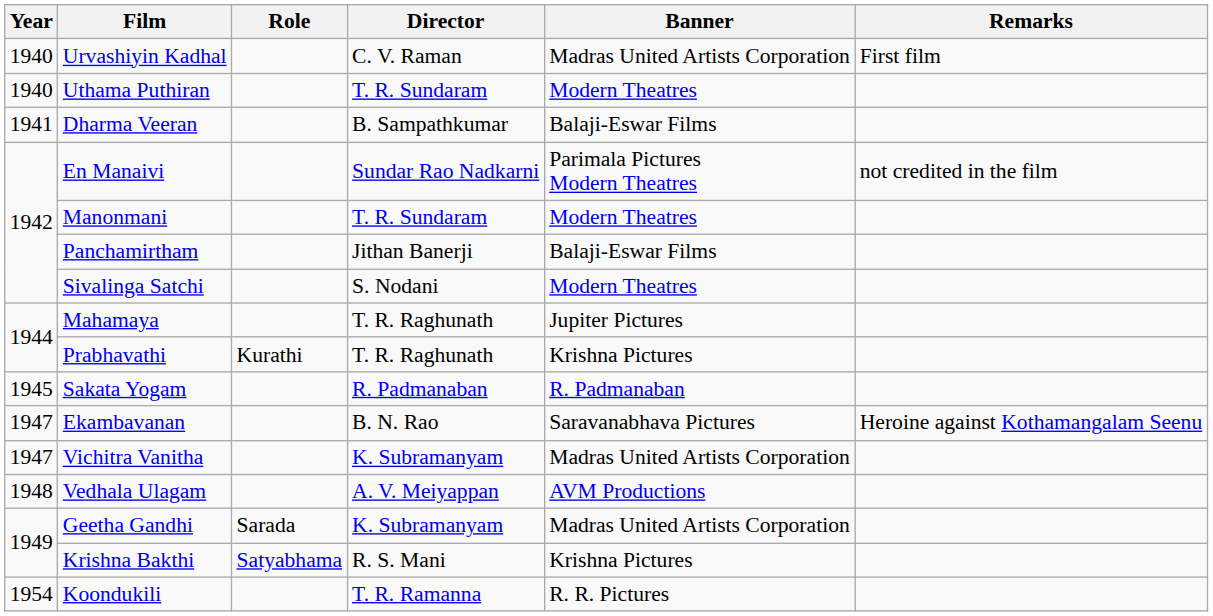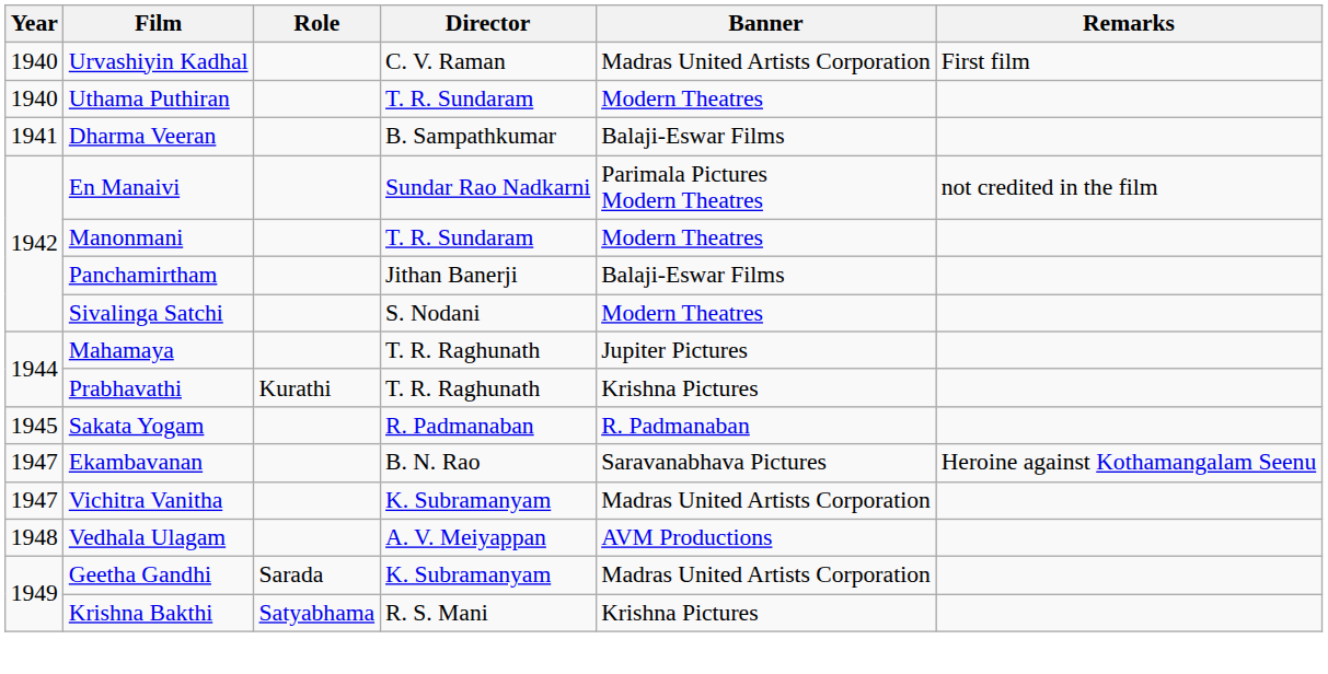- row: 1954 | Koondukili | T. R. Ramanna | R. R. Pictures
